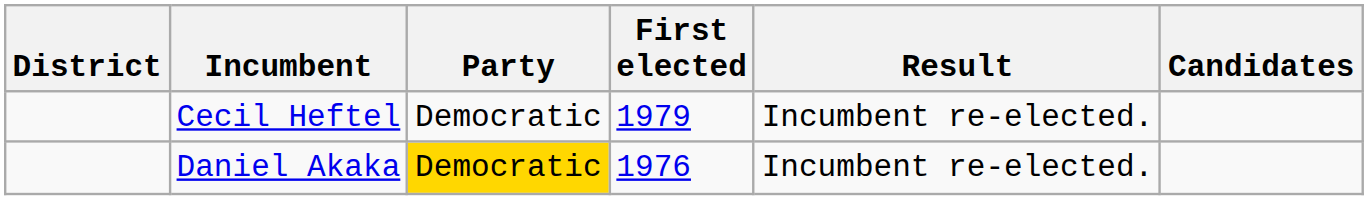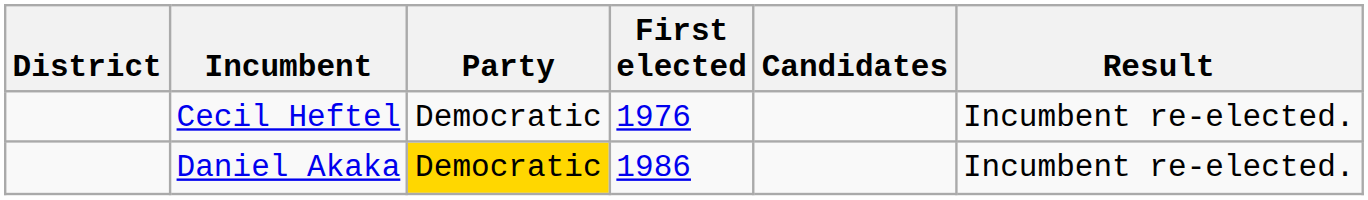columns swapped: Result <-> Candidates
Cecil Heftel | First elected: 1979 -> 1976
Daniel Akaka | First elected: 1976 -> 1986
